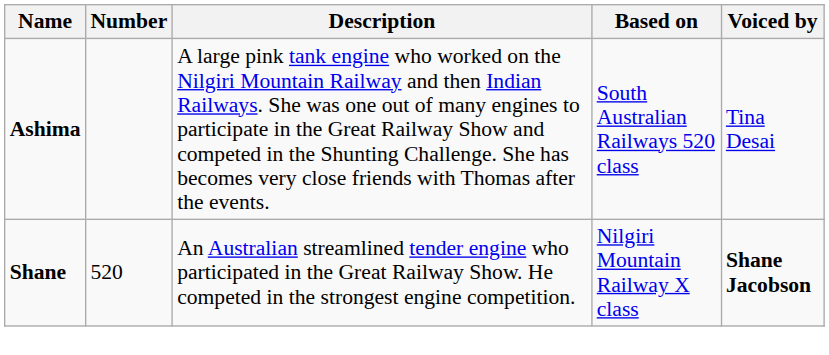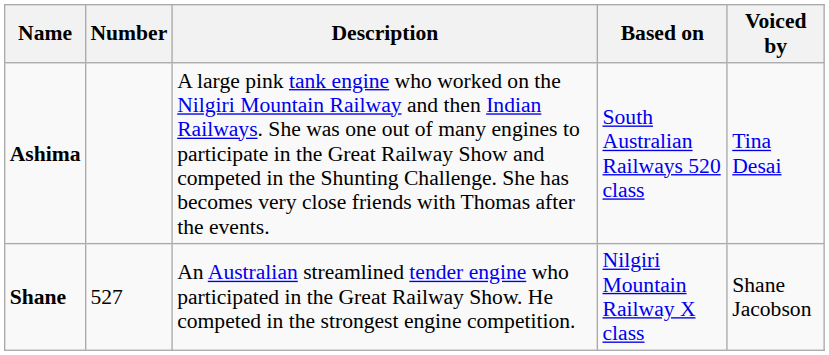Shane | Number: 520 -> 527
Shane | Voiced by: bold -> normal
